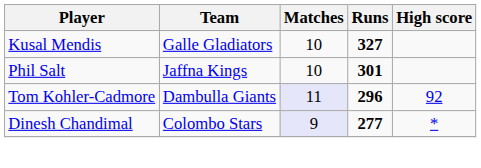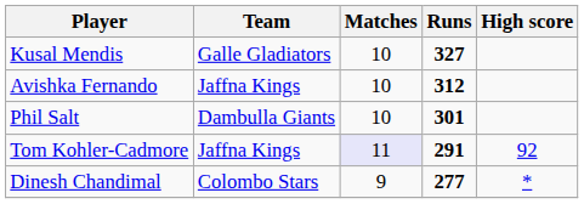+ row: Avishka Fernando | Jaffna Kings | 10 | 312
Phil Salt | Team: Jaffna Kings -> Dambulla Giants
Tom Kohler-Cadmore | Team: Dambulla Giants -> Jaffna Kings
Tom Kohler-Cadmore | Runs: 296 -> 291
Dinesh Chandimal | Matches: lavender background -> no background
